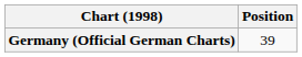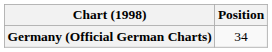Germany (Official German Charts) | Position: 39 -> 34
